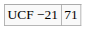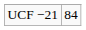UCF −21 | column 2: 71 -> 84
